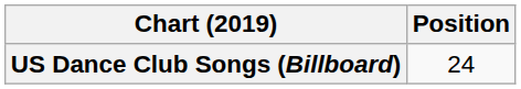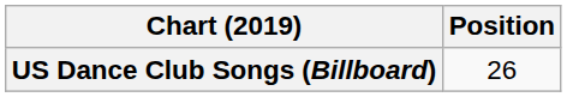US Dance Club Songs (Billboard) | Position: 24 -> 26
